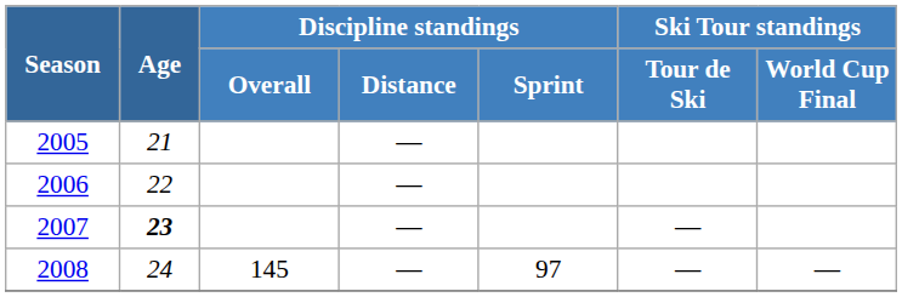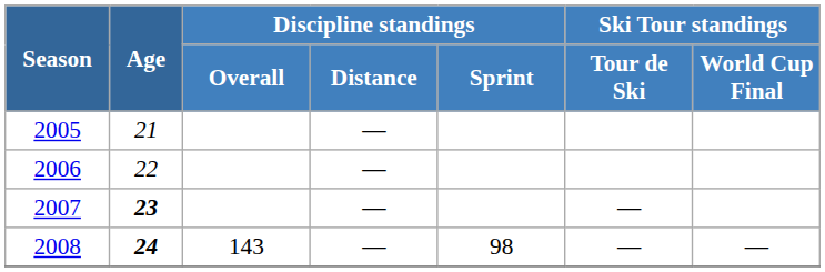2008 | Age: normal -> bold
2008 | Discipline standings / Overall: 145 -> 143
2008 | Discipline standings / Sprint: 97 -> 98
